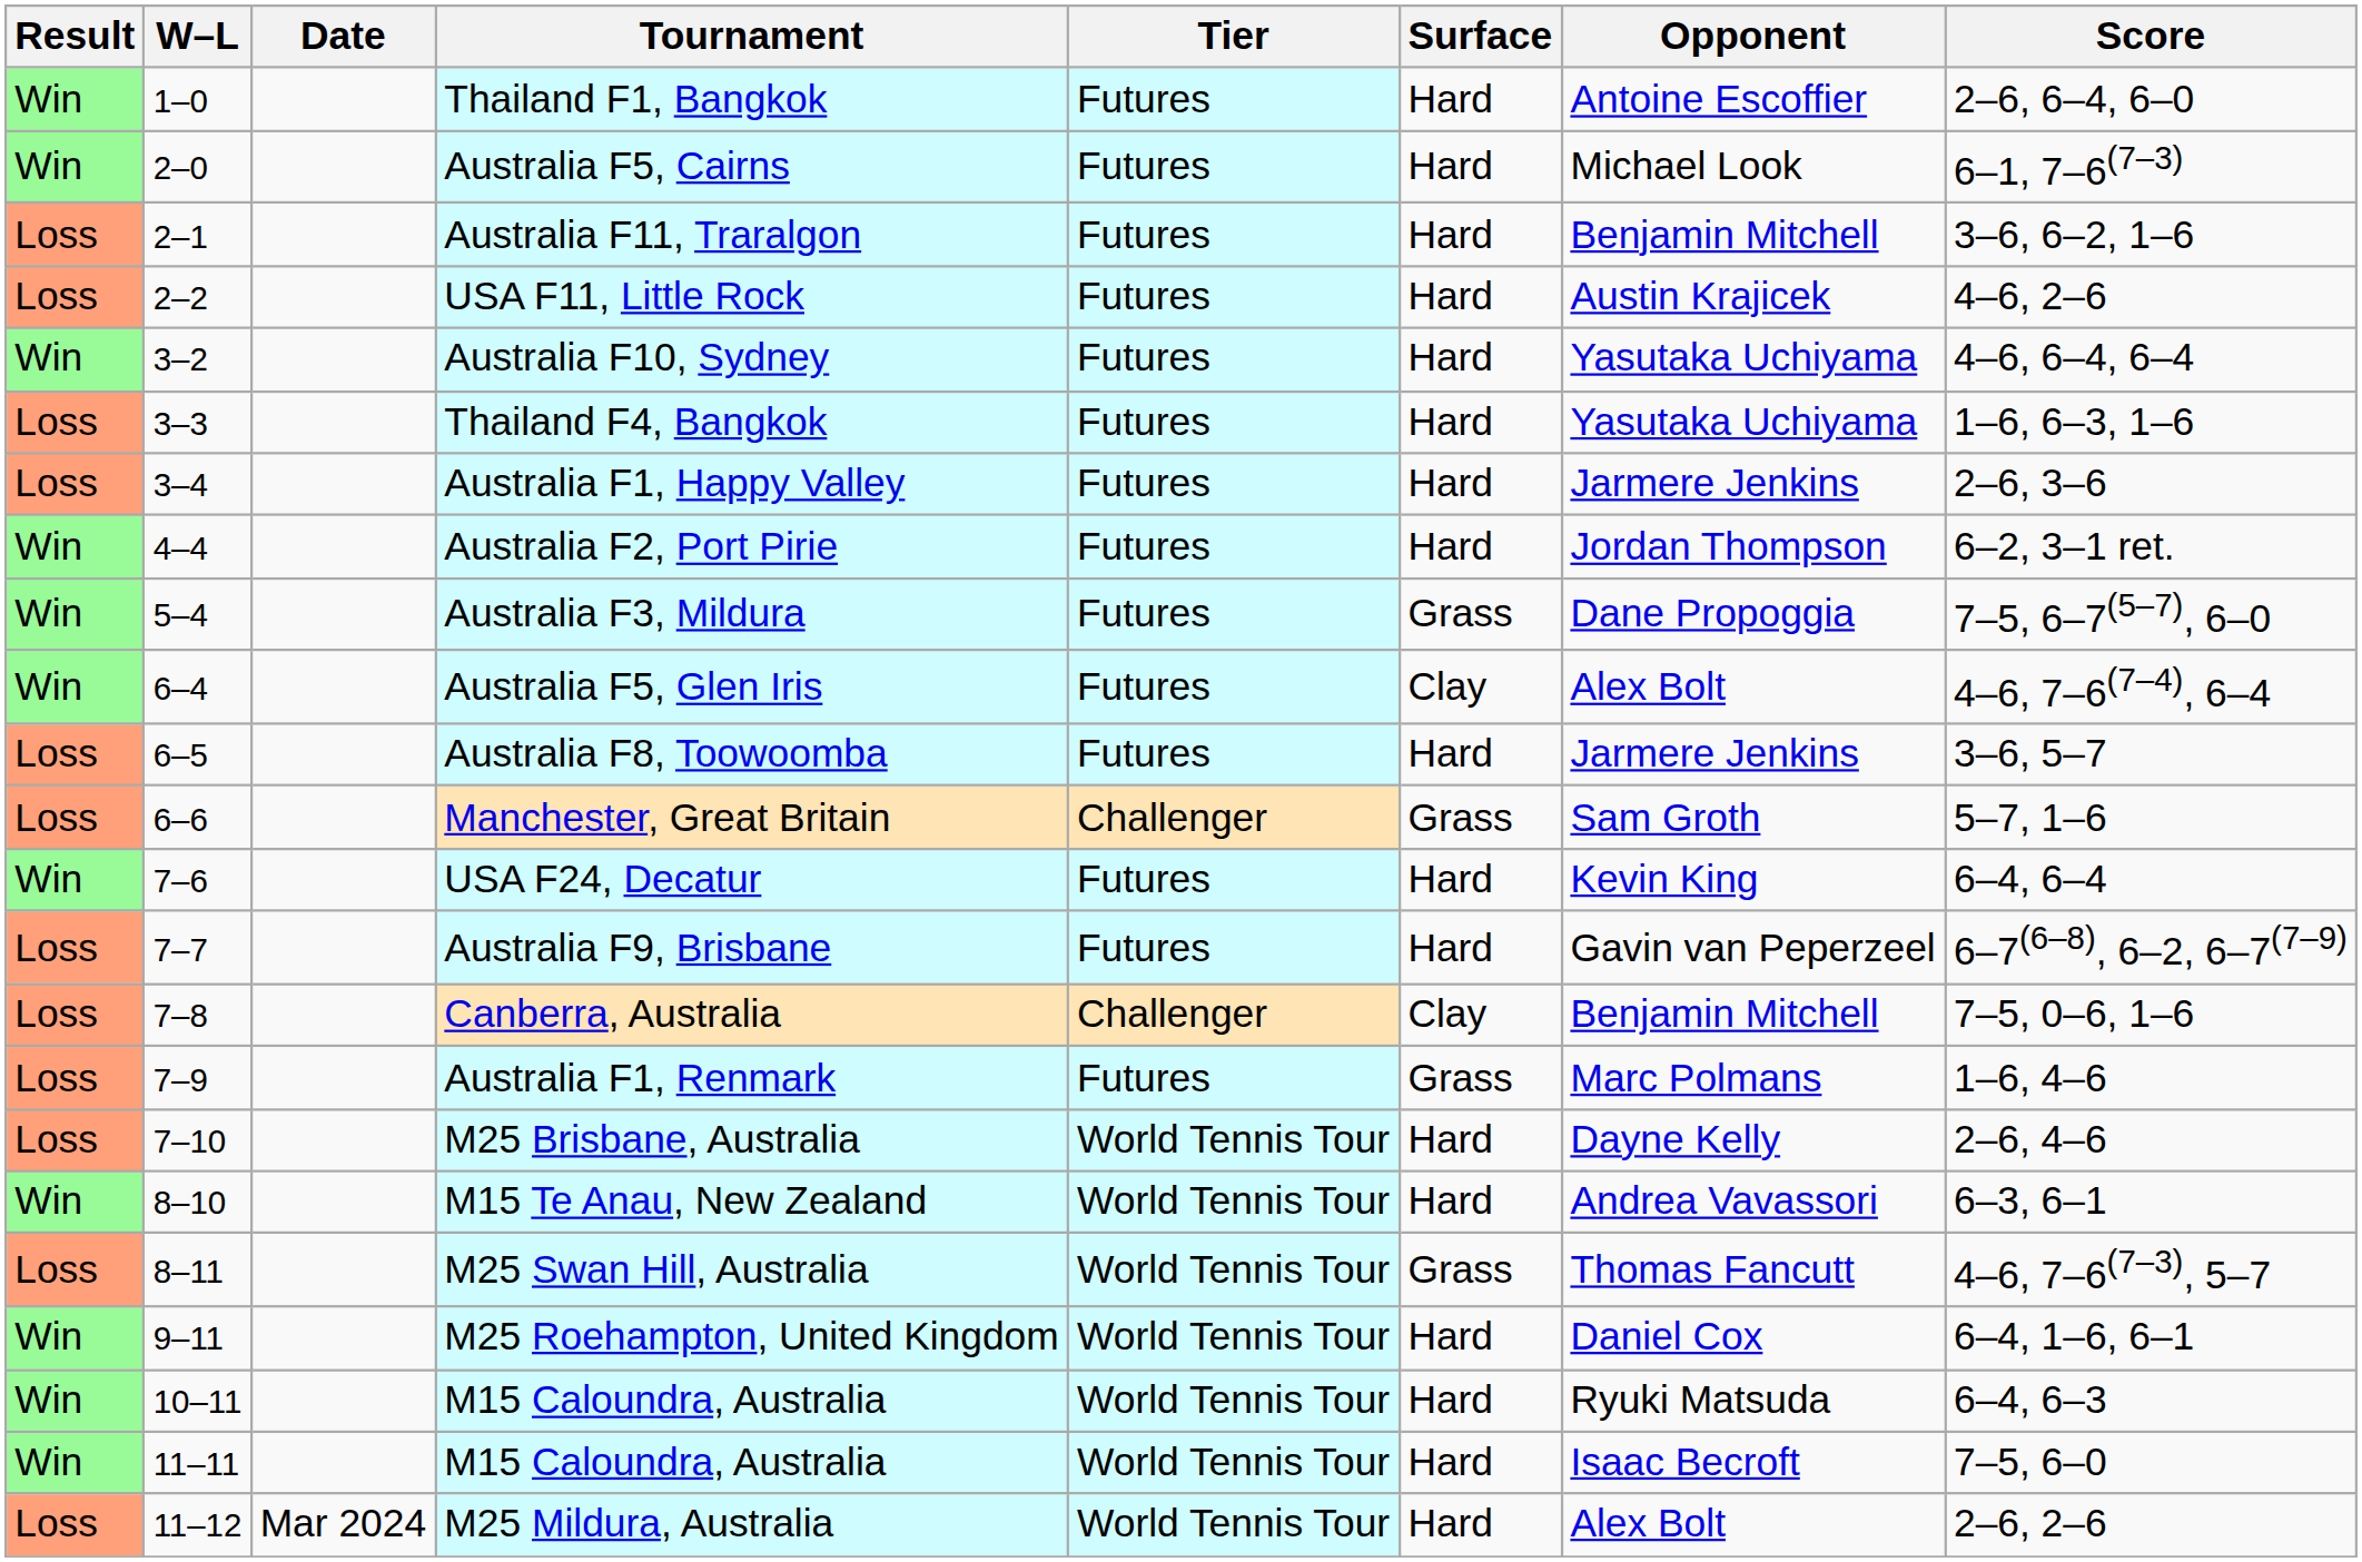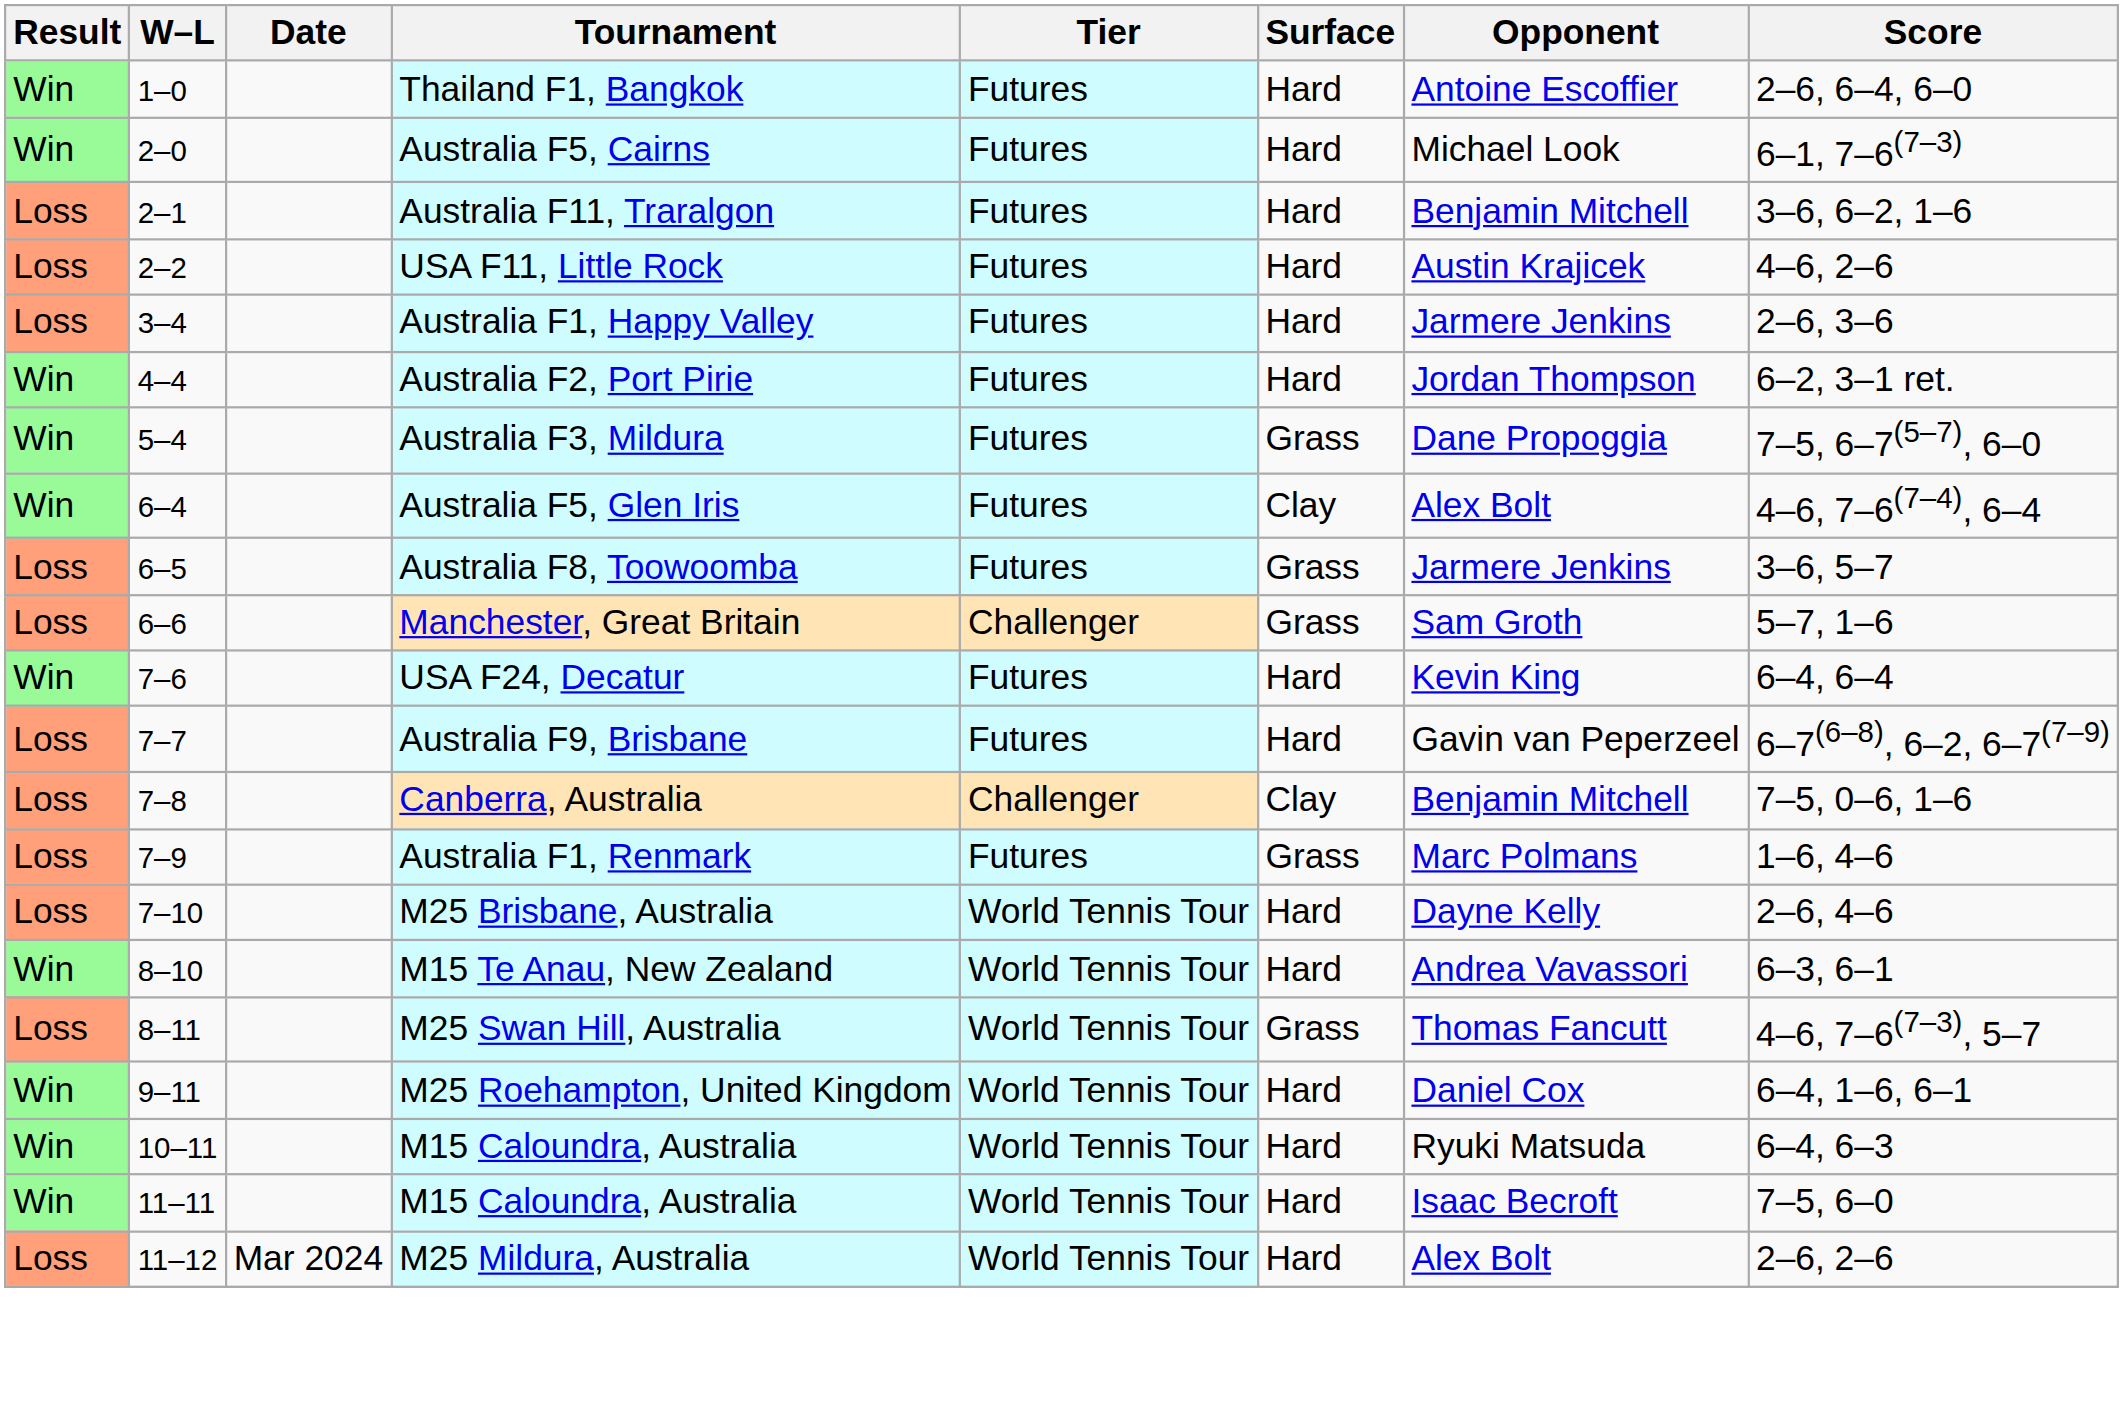- row: Win | 3–2 | Australia F10, Sydney | Futures | Hard | Yasutaka Uchiyama | 4–6, 6–4, 6–4
- row: Loss | 3–3 | Thailand F4, Bangkok | Futures | Hard | Yasutaka Uchiyama | 1–6, 6–3, 1–6
Australia F8, Toowoomba | Surface: Hard -> Grass
